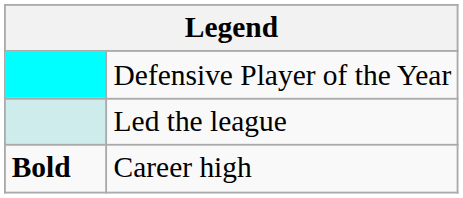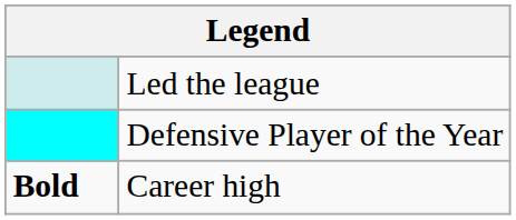rows swapped: Defensive Player of the Year <-> Led the league
